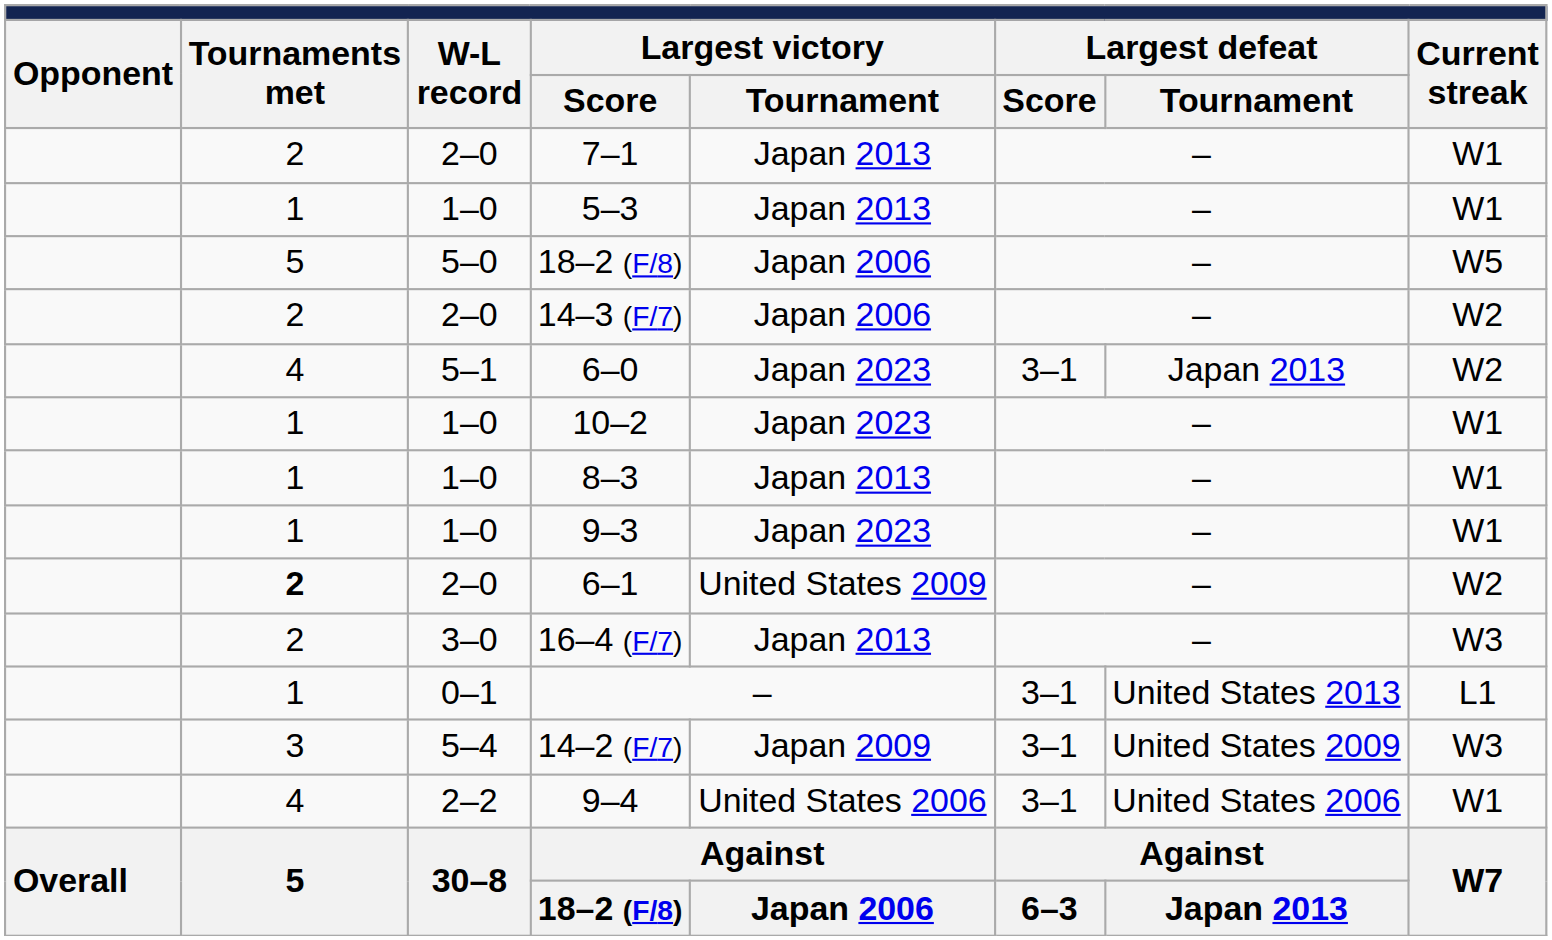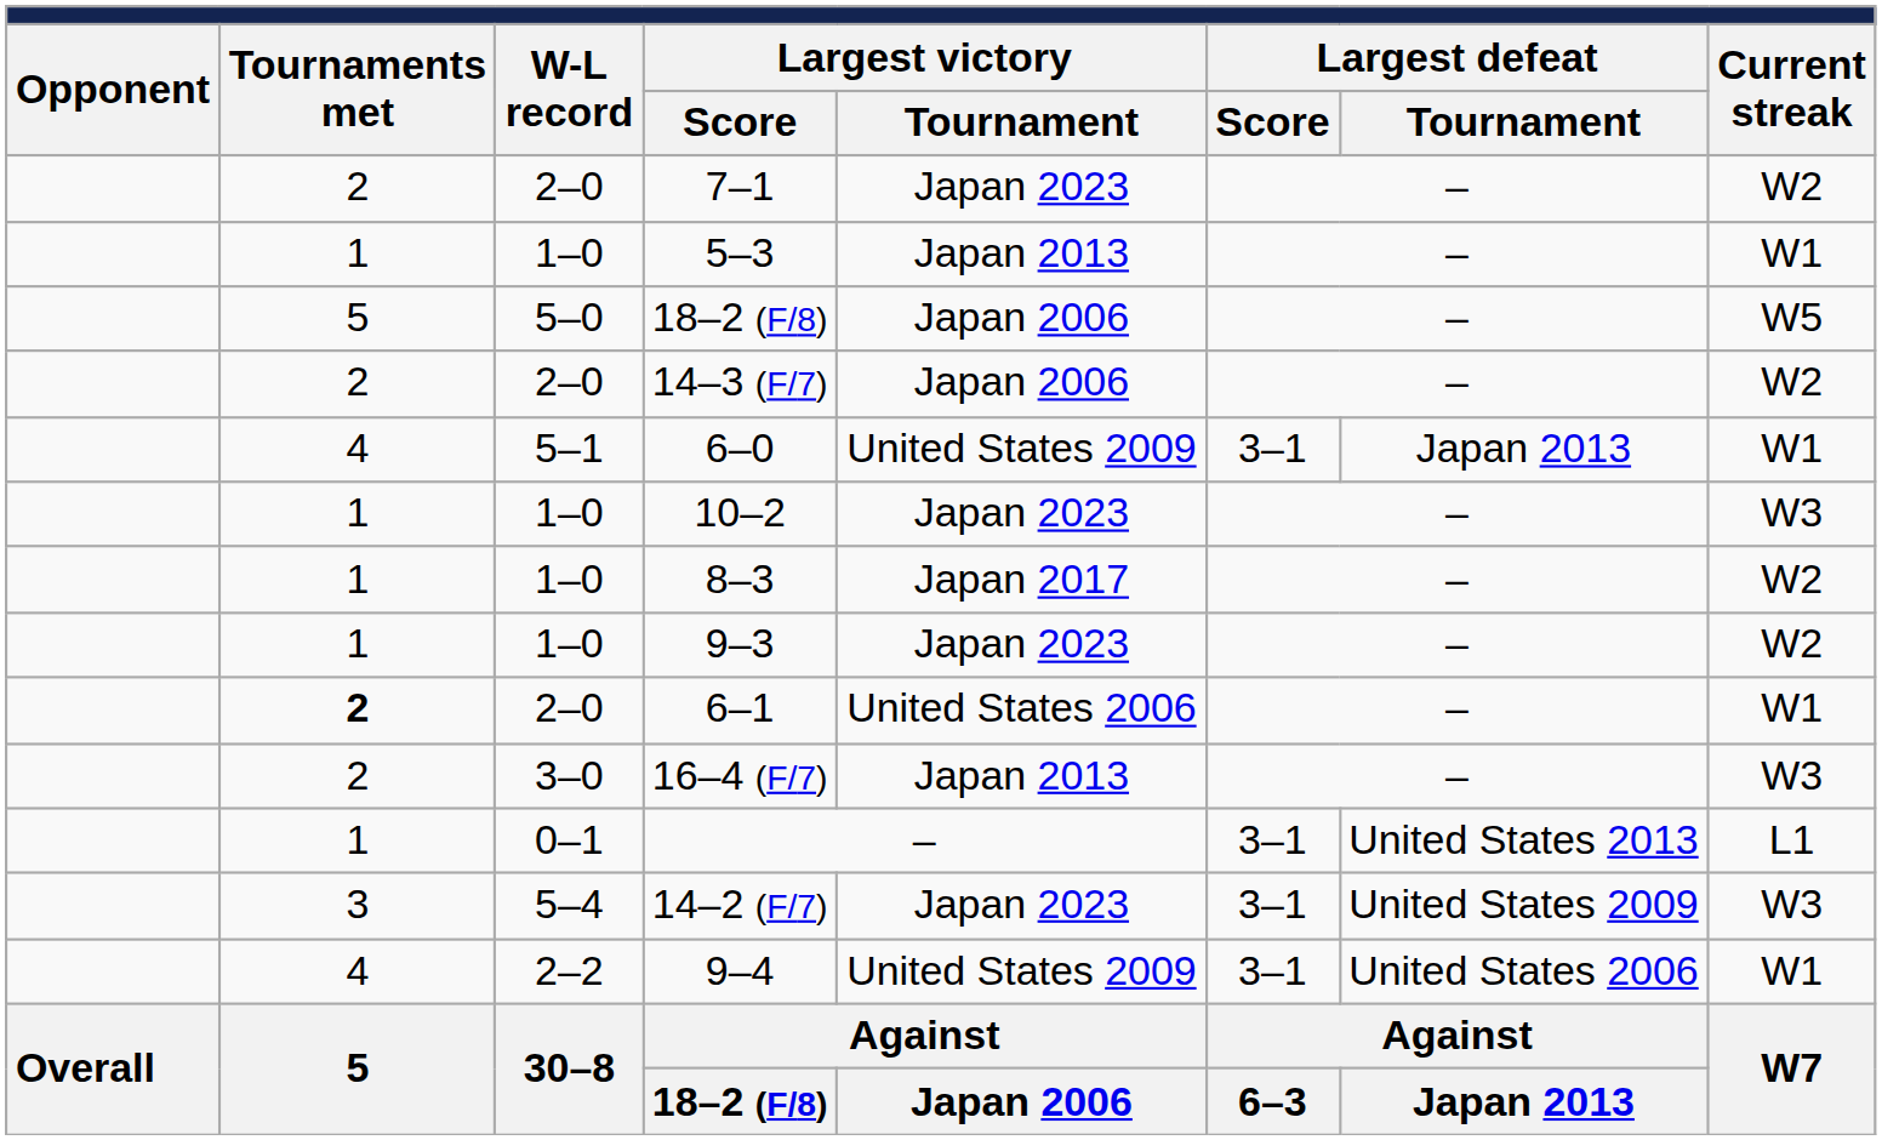7–1 | Largest victory / Tournament: Japan 2013 -> Japan 2023
7–1 | Current streak: W1 -> W2
6–0 | Largest victory / Tournament: Japan 2023 -> United States 2009
6–0 | Current streak: W2 -> W1
10–2 | Current streak: W1 -> W3
8–3 | Largest victory / Tournament: Japan 2013 -> Japan 2017
8–3 | Current streak: W1 -> W2
9–3 | Current streak: W1 -> W2
6–1 | Largest victory / Tournament: United States 2009 -> United States 2006
6–1 | Current streak: W2 -> W1
14–2 (F/7) | Largest victory / Tournament: Japan 2009 -> Japan 2023
9–4 | Largest victory / Tournament: United States 2006 -> United States 2009
